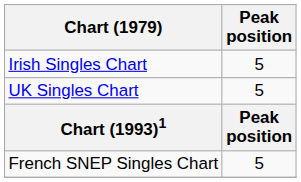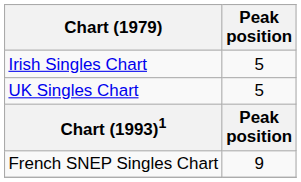French SNEP Singles Chart | Peak position: 5 -> 9
